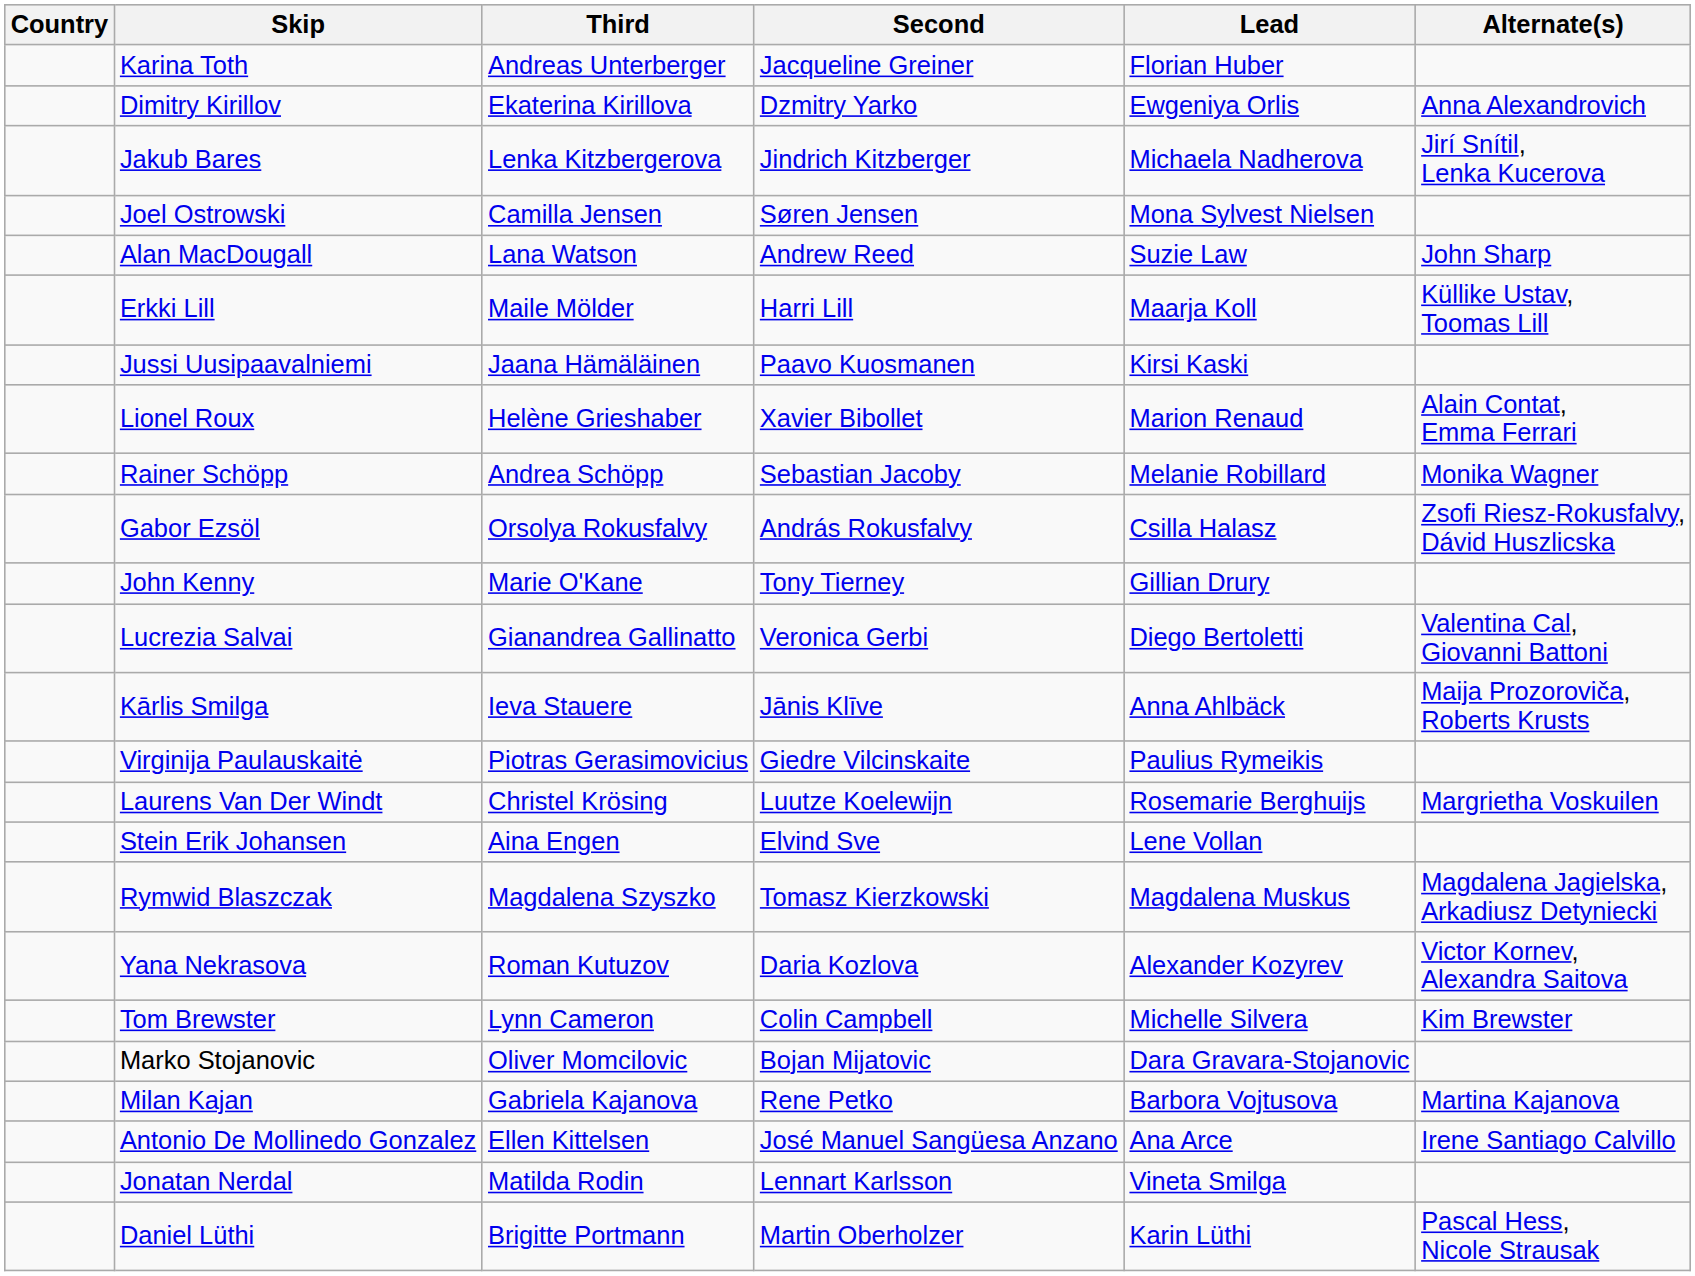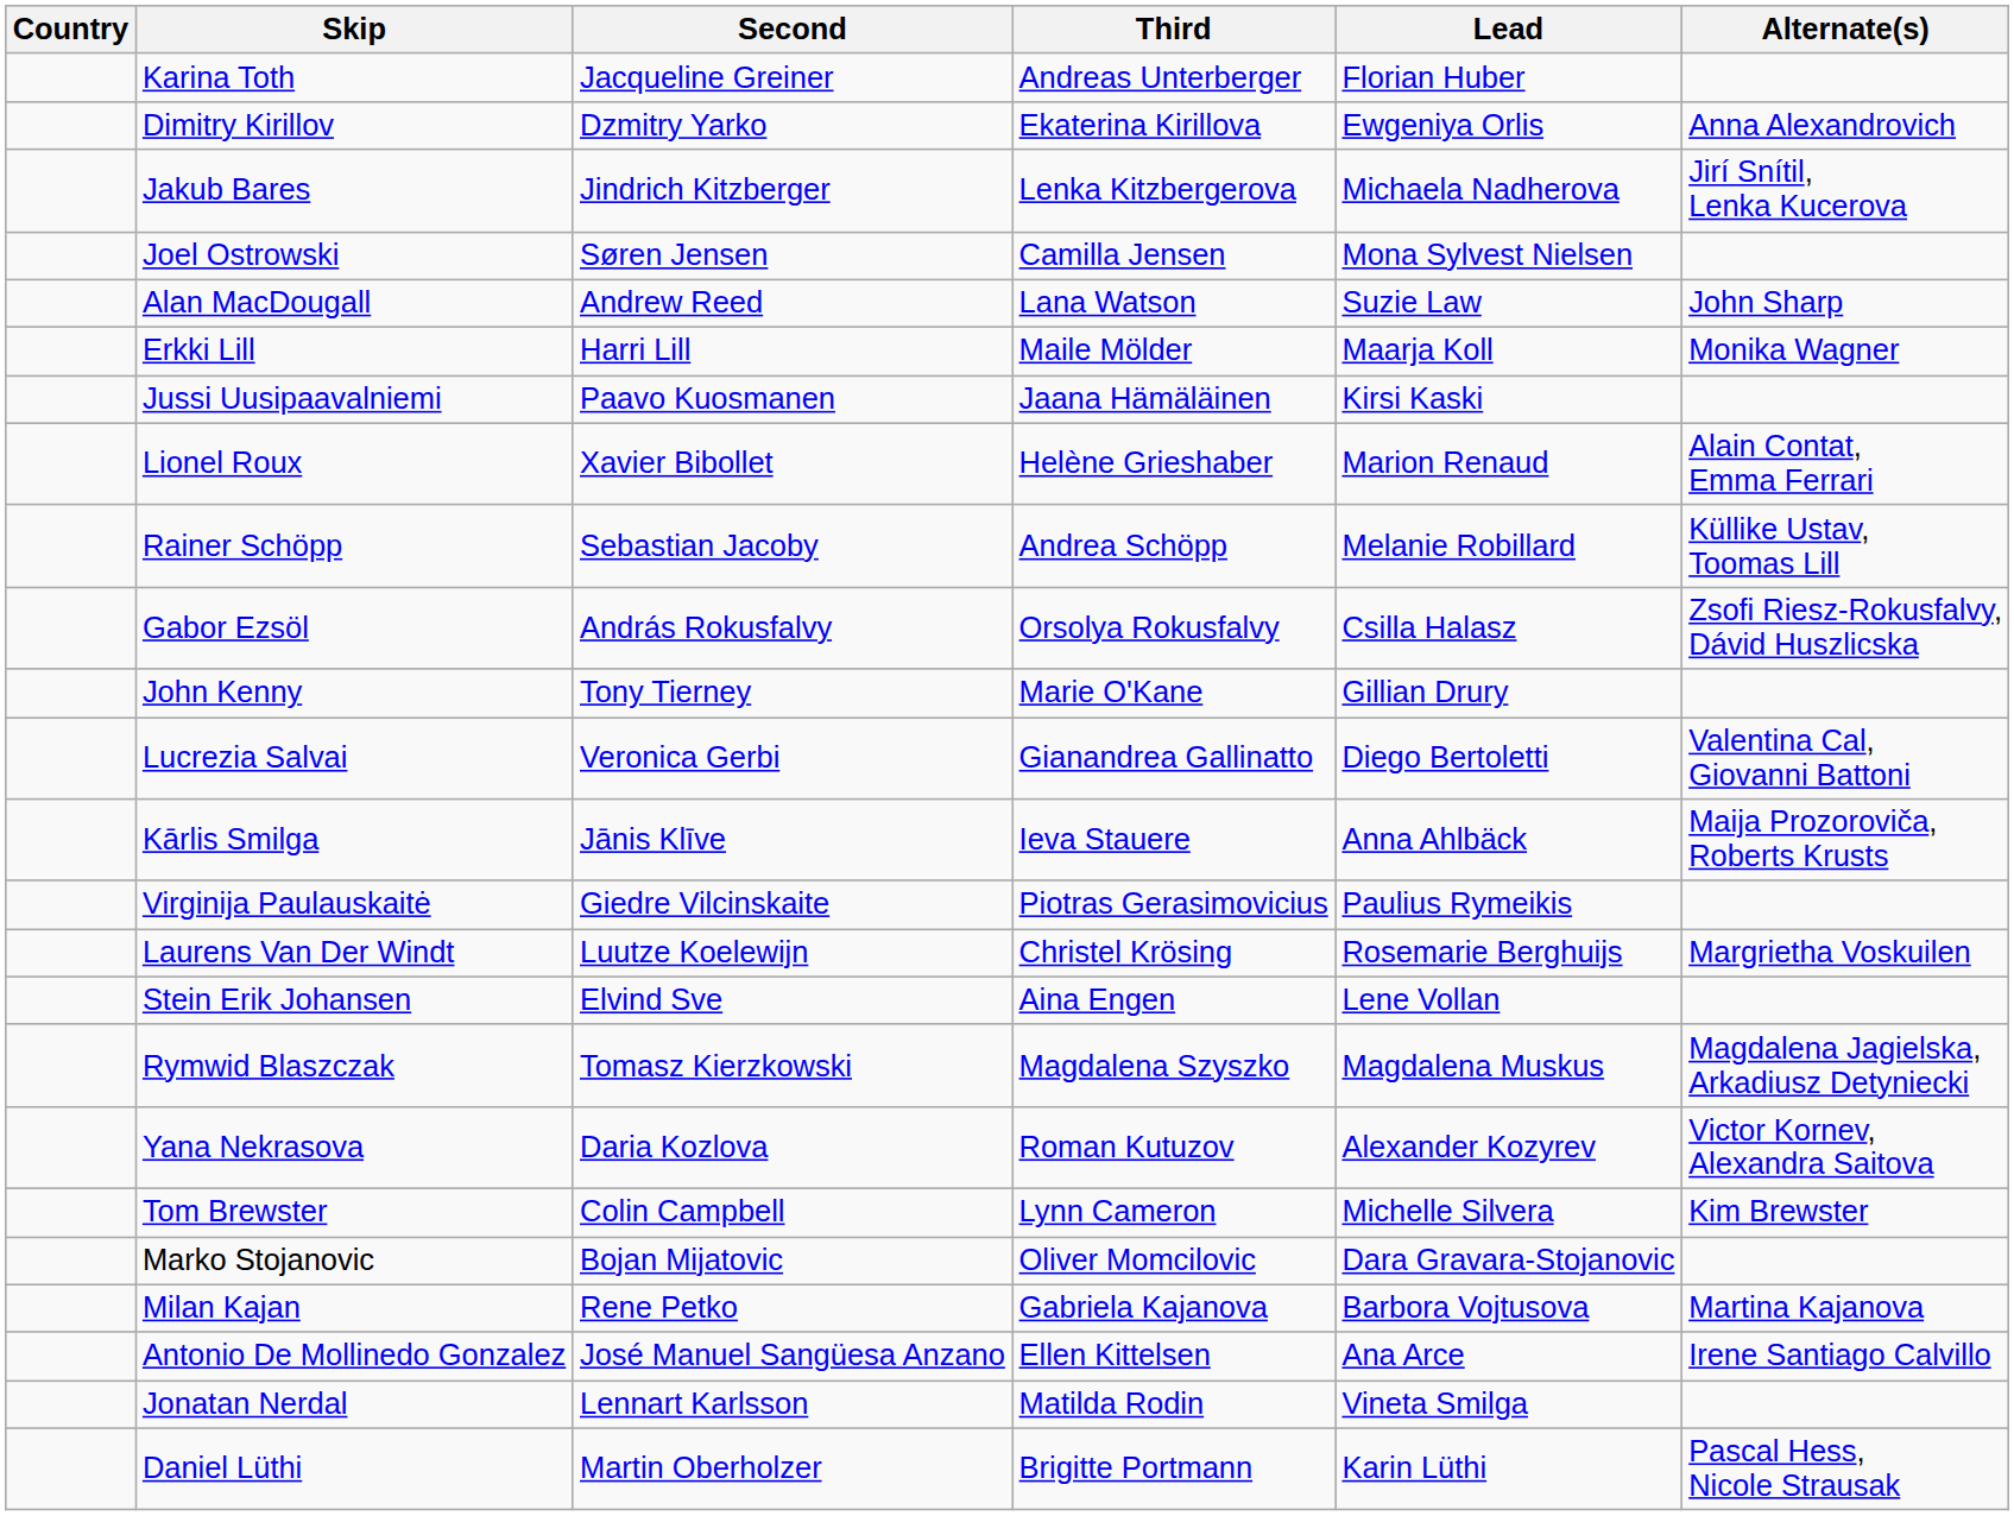columns swapped: Third <-> Second
Erkki Lill | Alternate(s): Küllike Ustav, Toomas Lill -> Monika Wagner
Rainer Schöpp | Alternate(s): Monika Wagner -> Küllike Ustav, Toomas Lill
